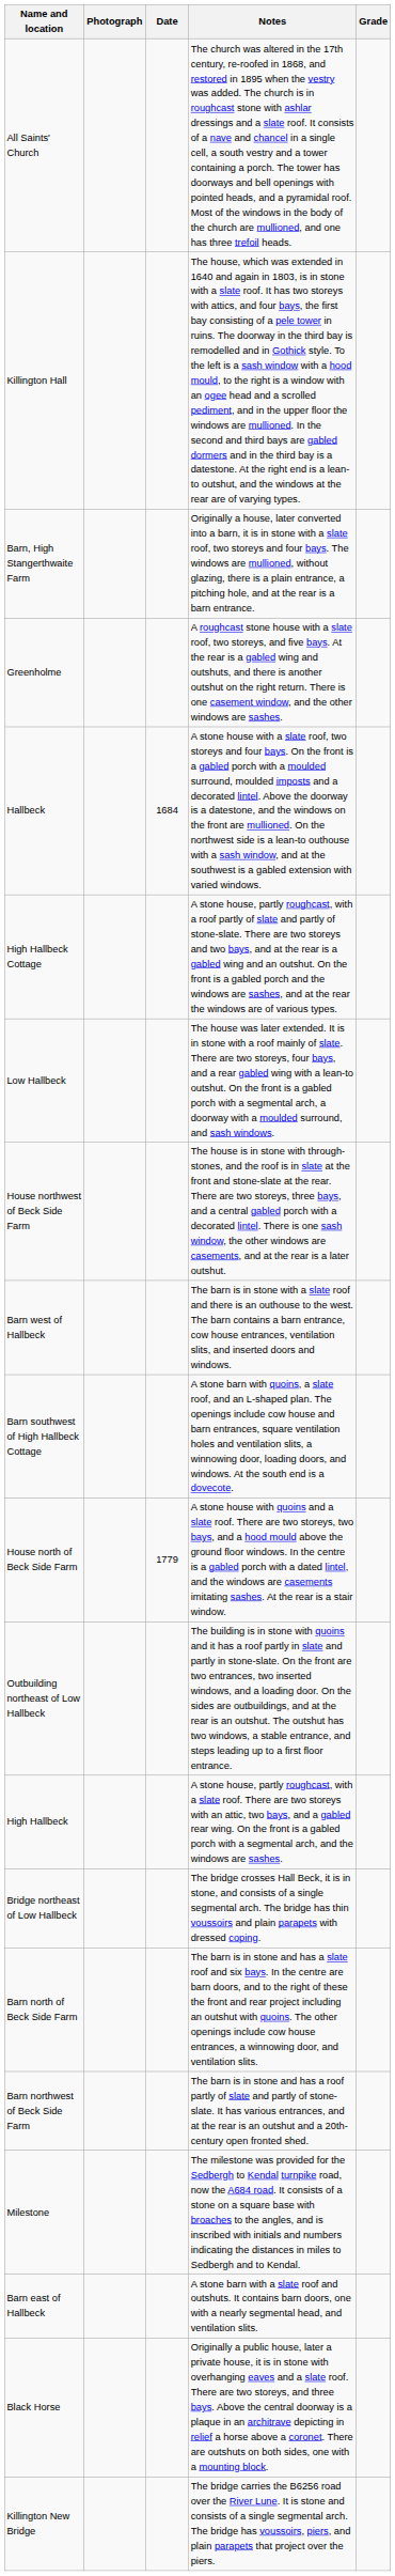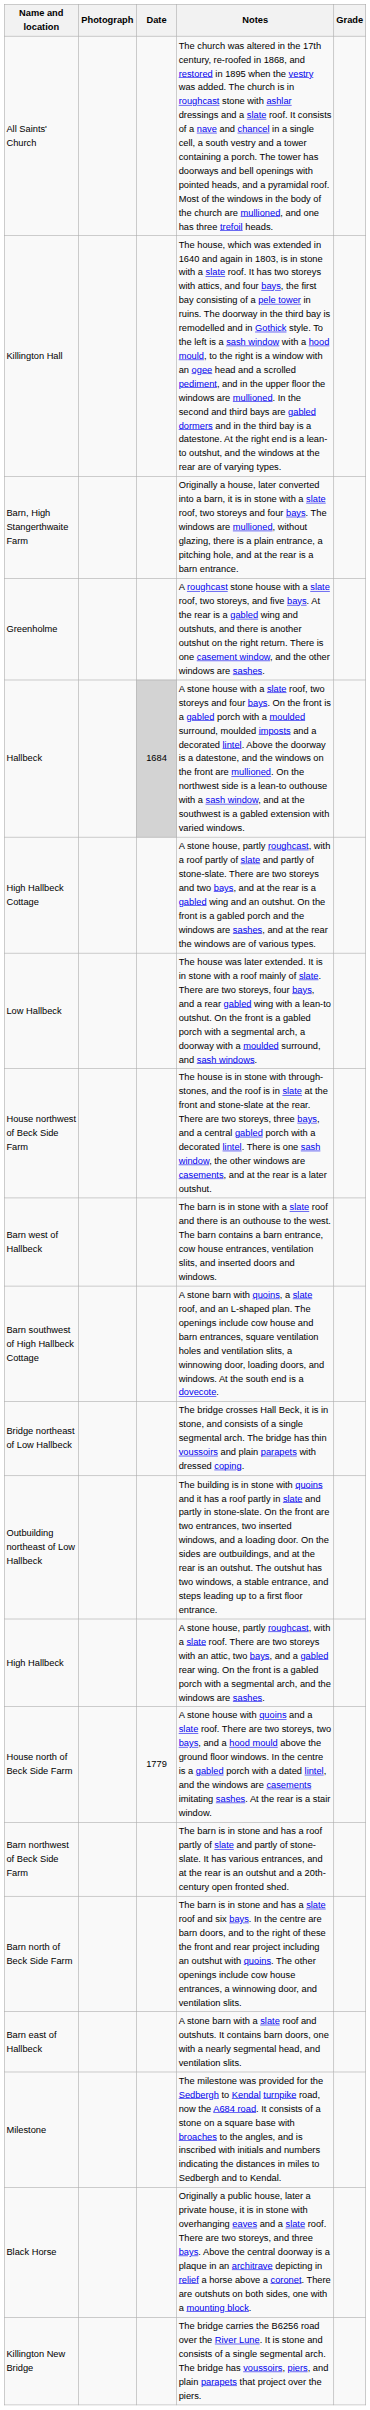Hallbeck | Date: no background -> lightgrey background
rows swapped: Bridge northeast of Low Hallbeck <-> House north of Beck Side Farm
rows swapped: Barn northwest of Beck Side Farm <-> Barn north of Beck Side Farm
rows swapped: Barn east of Hallbeck <-> Milestone
